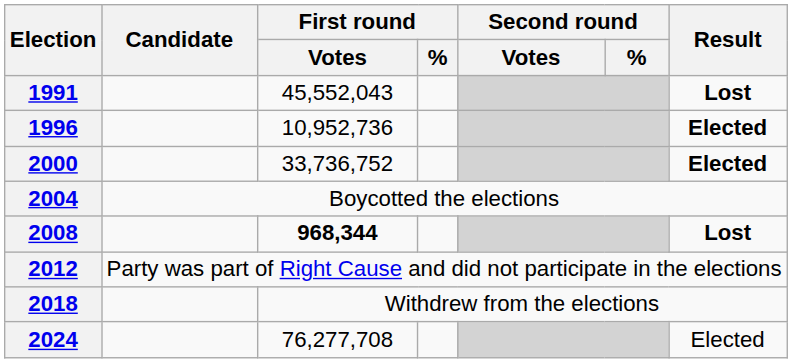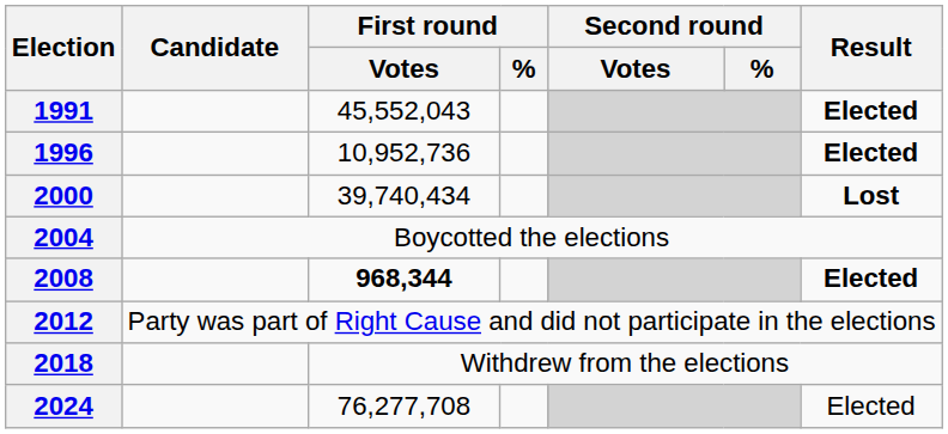1991 | Result: Lost -> Elected
2000 | First round / Votes: 33,736,752 -> 39,740,434
2000 | Result: Elected -> Lost
2008 | Result: Lost -> Elected
